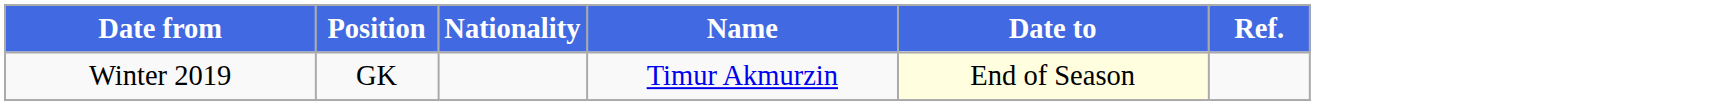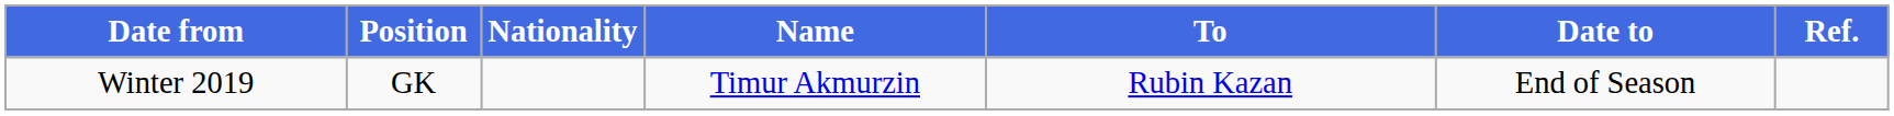+ column: To | Rubin Kazan
Winter 2019 | Date to: lightyellow background -> no background
